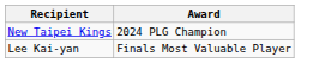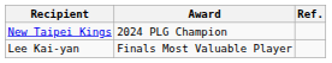+ column: Ref.
